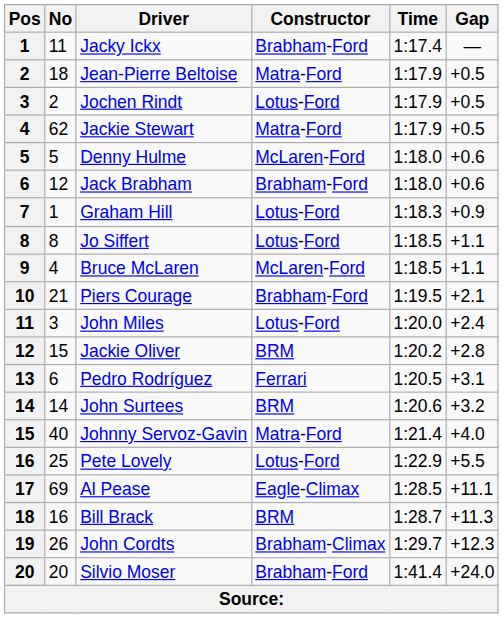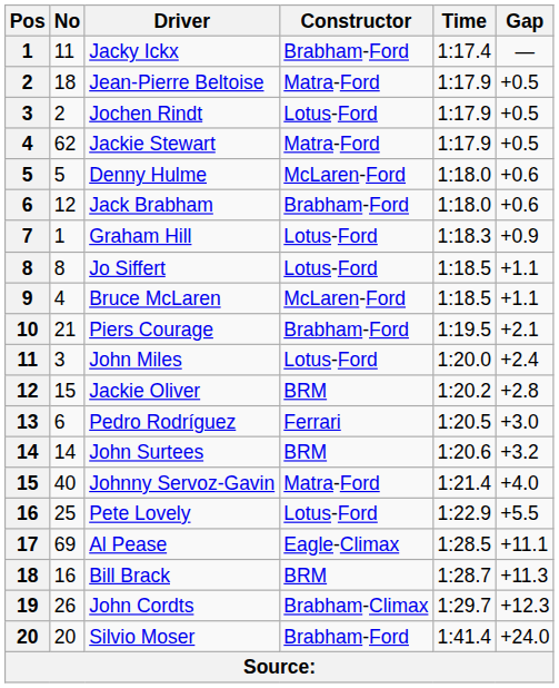Pedro Rodríguez | Gap: +3.1 -> +3.0
